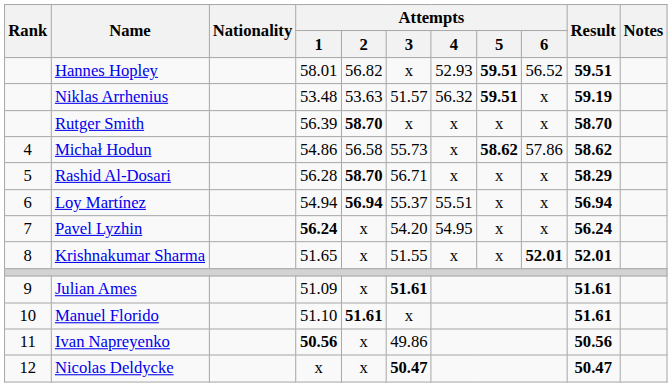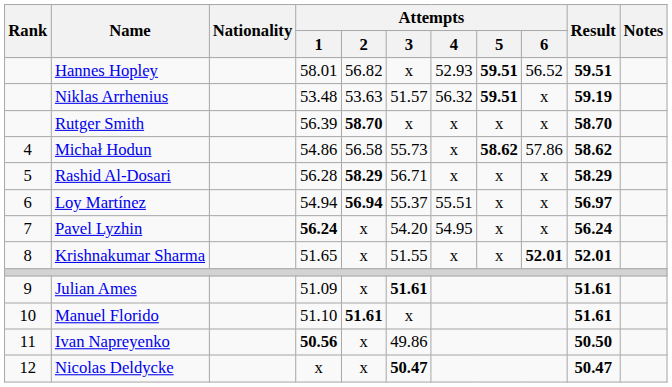Rashid Al-Dosari | Attempts / 2: 58.70 -> 58.29
Loy Martínez | Result: 56.94 -> 56.97
Ivan Napreyenko | Result: 50.56 -> 50.50
